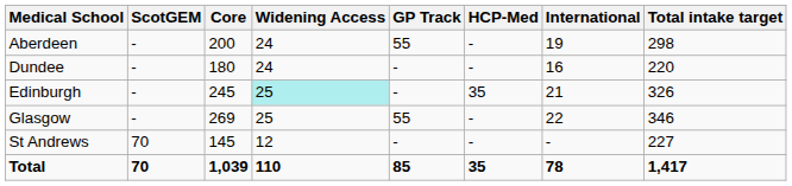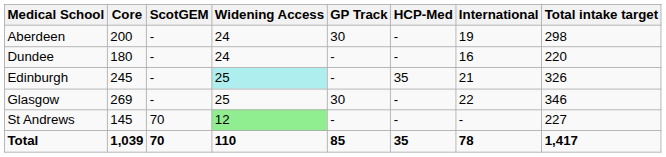columns swapped: Core <-> ScotGEM
Aberdeen | GP Track: 55 -> 30
Glasgow | GP Track: 55 -> 30
St Andrews | Widening Access: no background -> lightgreen background
